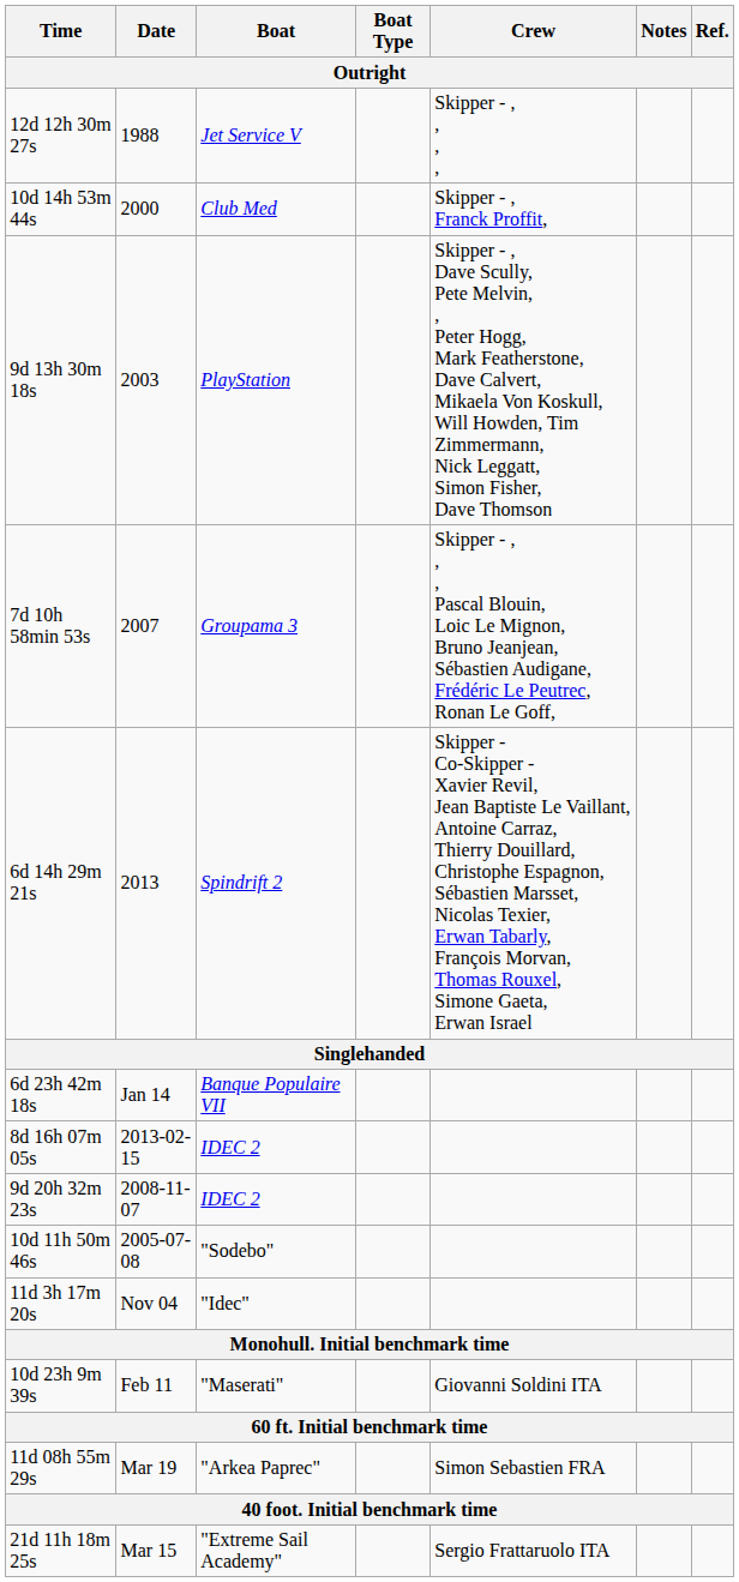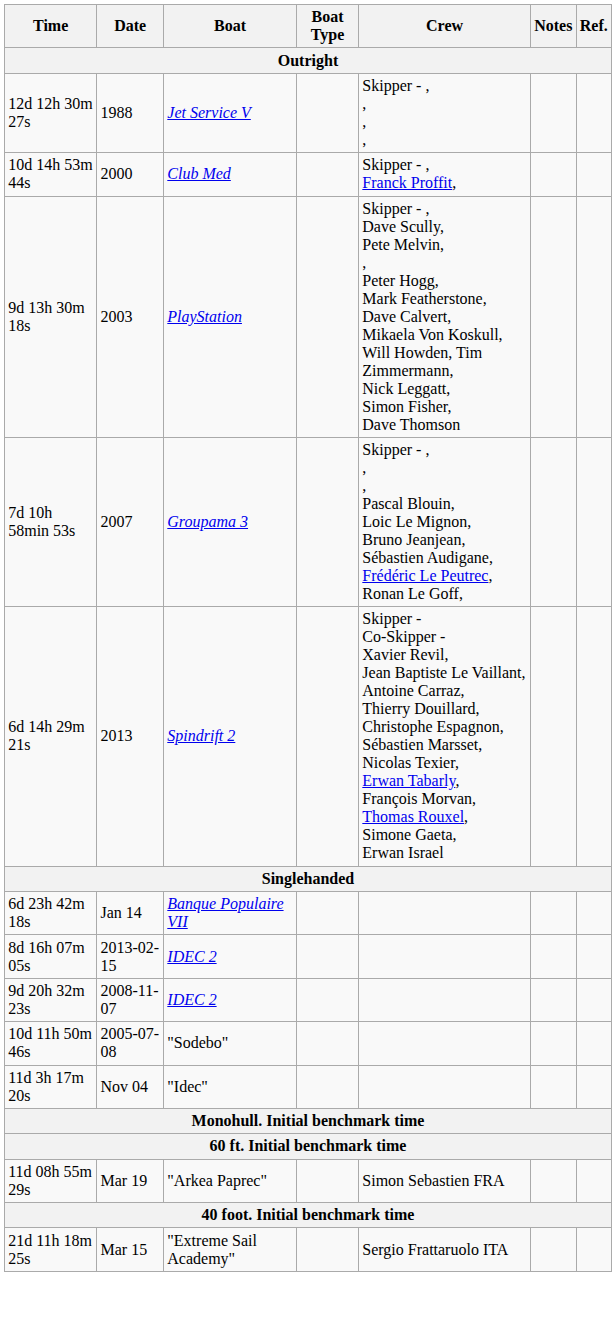- row: 10d 23h 9m 39s | Feb 11 | "Maserati" | Giovanni Soldini ITA
